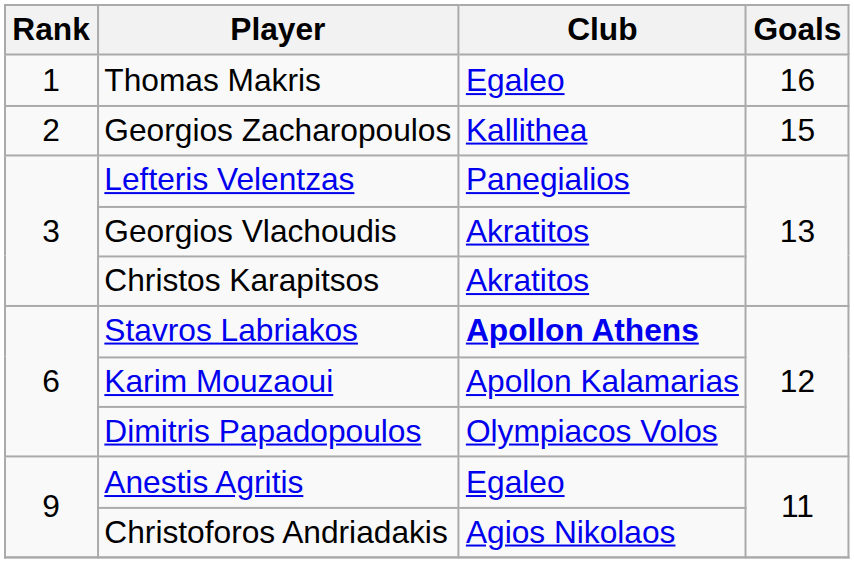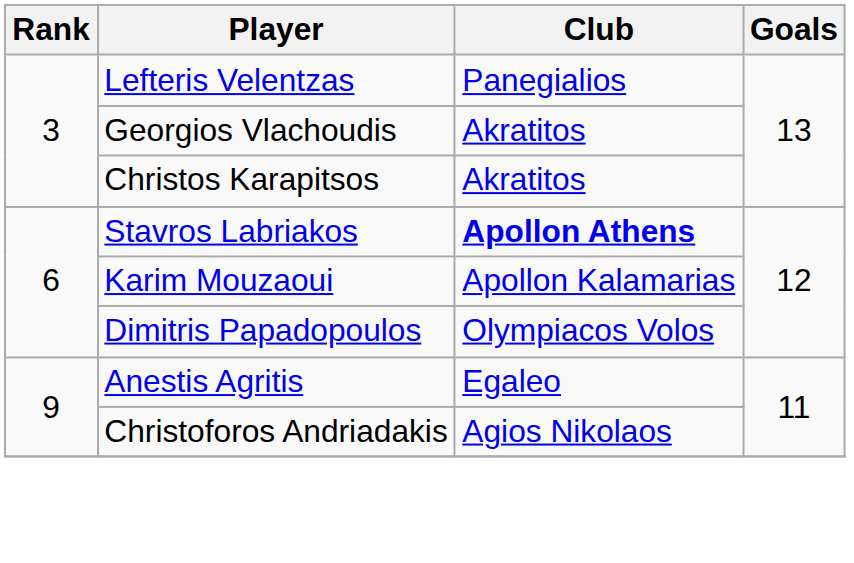- row: 1 | Thomas Makris | Egaleo | 16
- row: 2 | Georgios Zacharopoulos | Kallithea | 15
